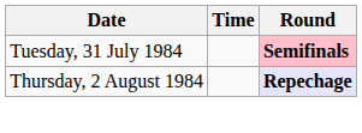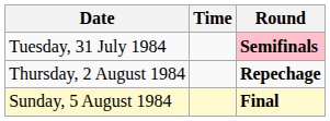Thursday, 2 August 1984 | Round: lavender background -> no background
+ row: Sunday, 5 August 1984 | Final
